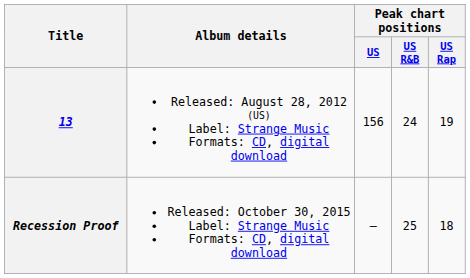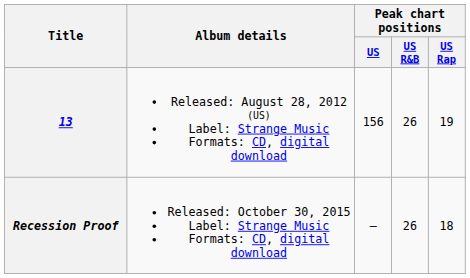13 | Peak chart positions / US R&B: 24 -> 26
Recession Proof | Peak chart positions / US R&B: 25 -> 26
